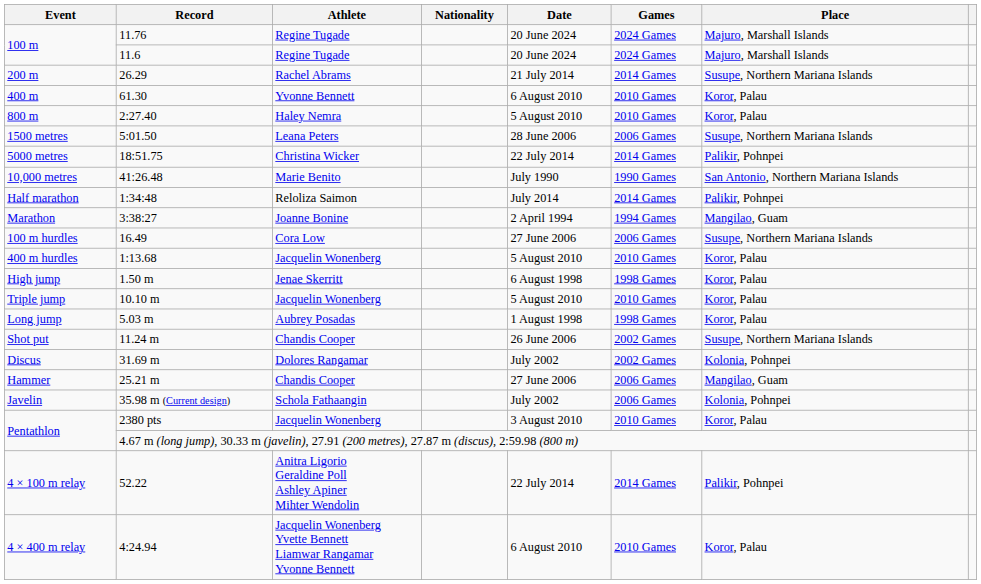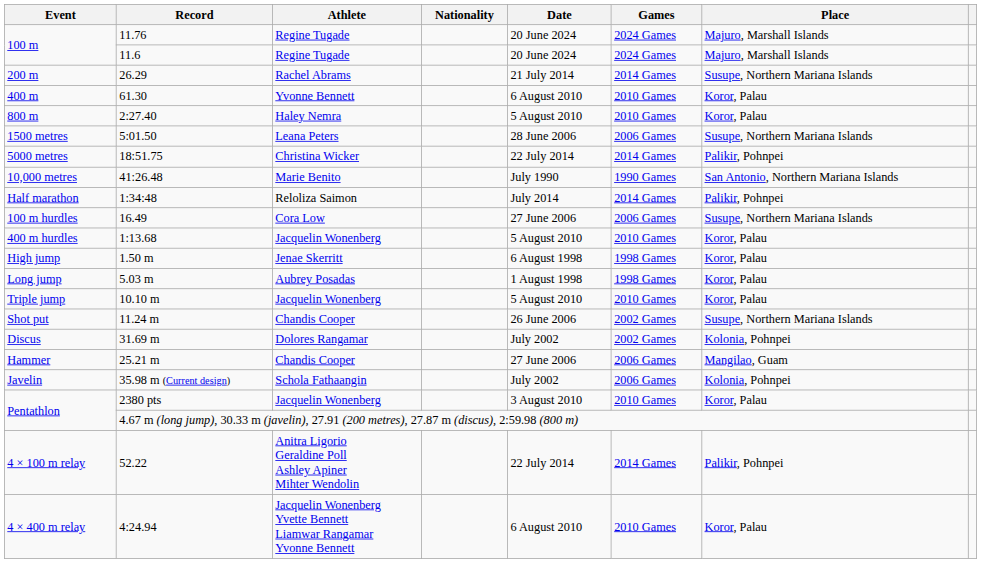- row: Marathon | 3:38:27 | Joanne Bonine | 2 April 1994 | 1994 Games | Mangilao, Guam
rows swapped: Long jump <-> Triple jump
